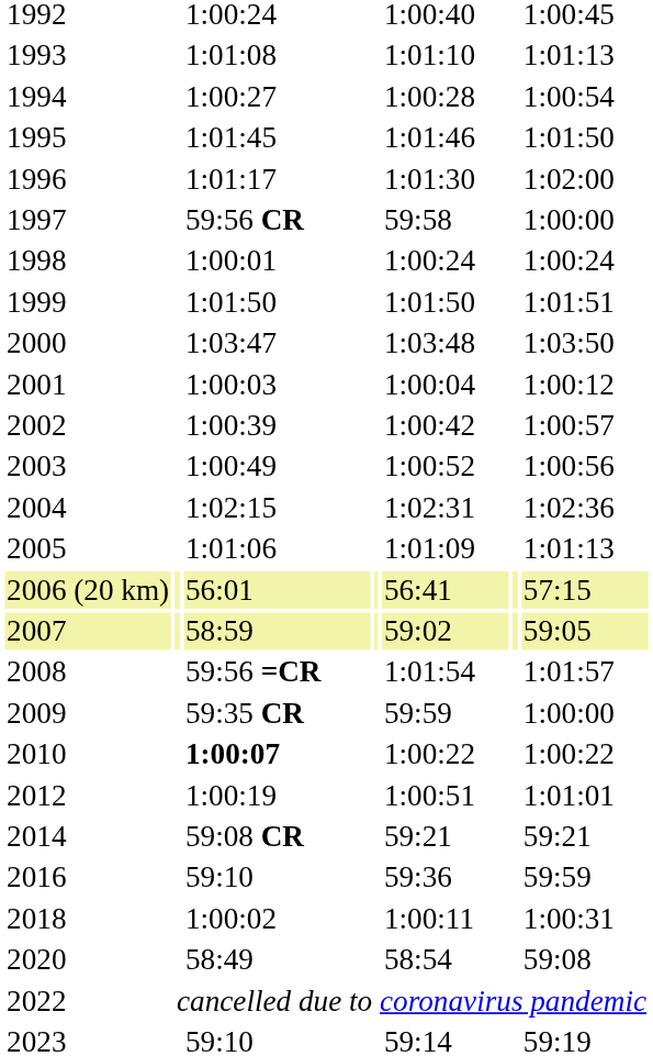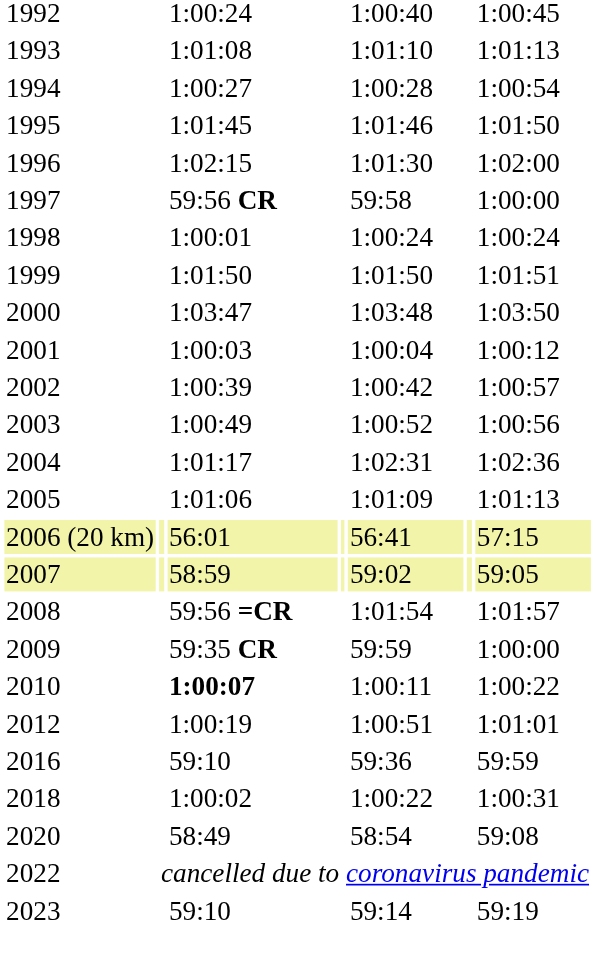1996 | column 3: 1:01:17 -> 1:02:15
2004 | column 3: 1:02:15 -> 1:01:17
2010 | column 5: 1:00:22 -> 1:00:11
- row: 2014 | 59:08 CR | 59:21 | 59:21
2018 | column 5: 1:00:11 -> 1:00:22
